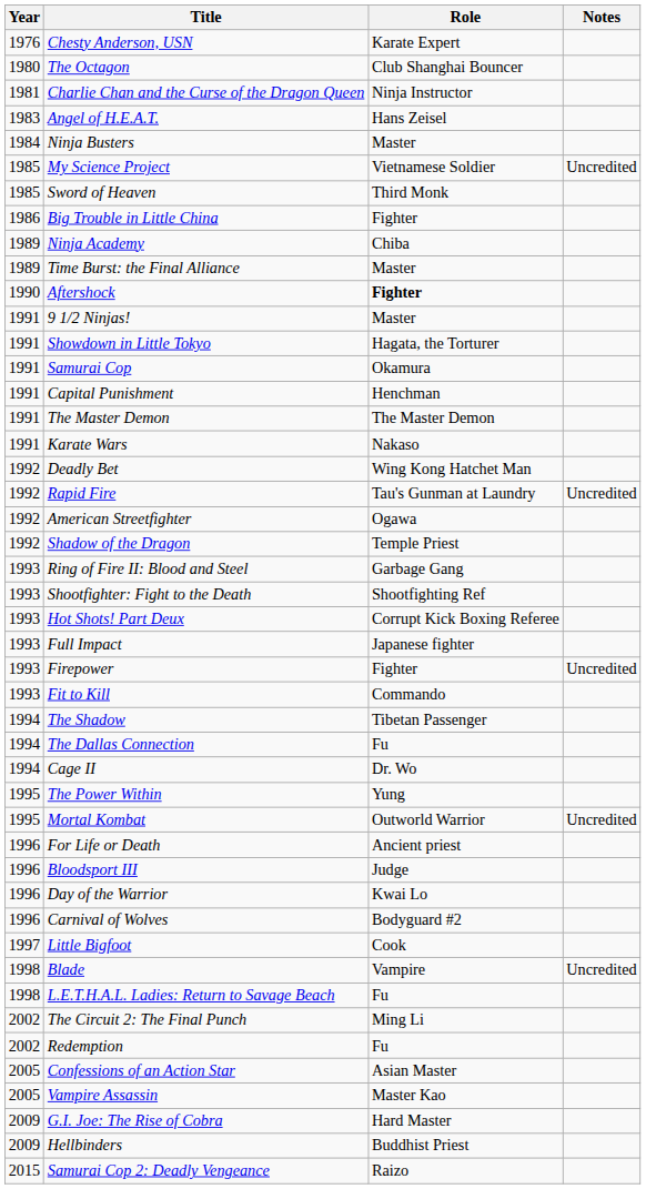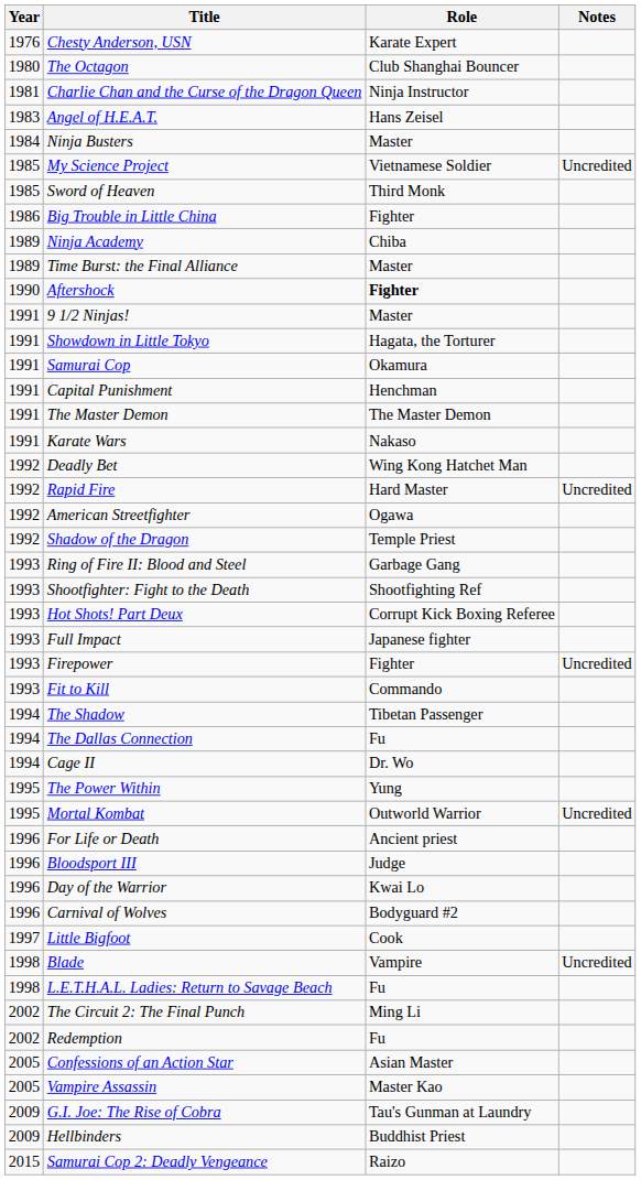Rapid Fire | Role: Tau's Gunman at Laundry -> Hard Master
G.I. Joe: The Rise of Cobra | Role: Hard Master -> Tau's Gunman at Laundry
